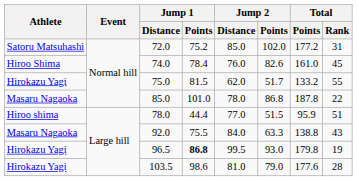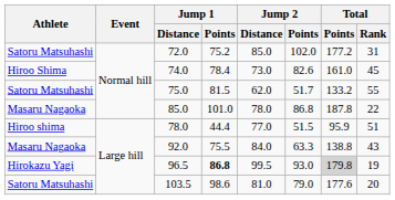74.0 | Jump 2 / Distance: 76.0 -> 73.0
75.0 | Athlete: Hirokazu Yagi -> Satoru Matsuhashi
96.5 | Total / Points: no background -> lightgrey background
103.5 | Athlete: Hirokazu Yagi -> Satoru Matsuhashi
103.5 | Total / Rank: 28 -> 20
